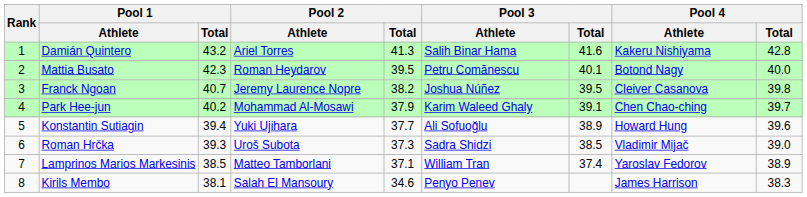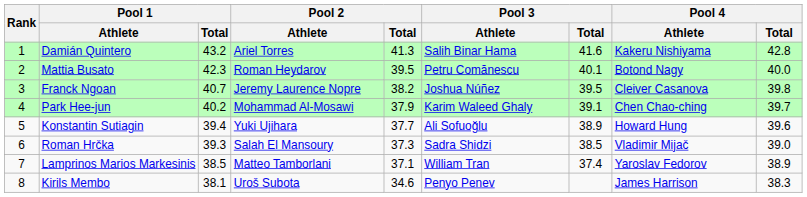Roman Hrčka | Pool 2 / Athlete: Uroš Subota -> Salah El Mansoury
Kirils Membo | Pool 2 / Athlete: Salah El Mansoury -> Uroš Subota
